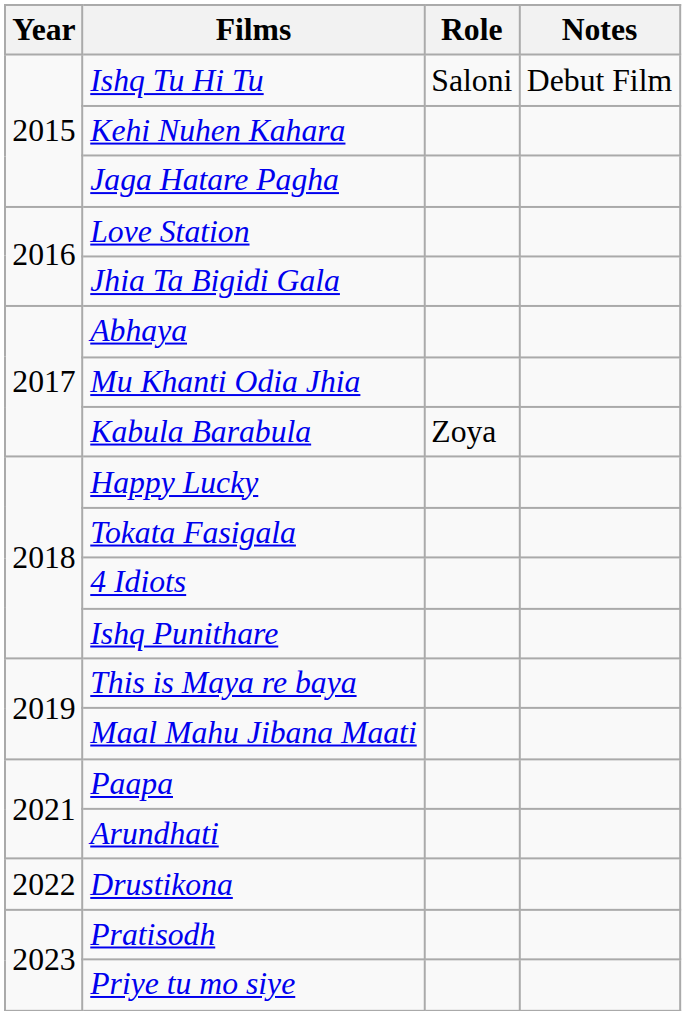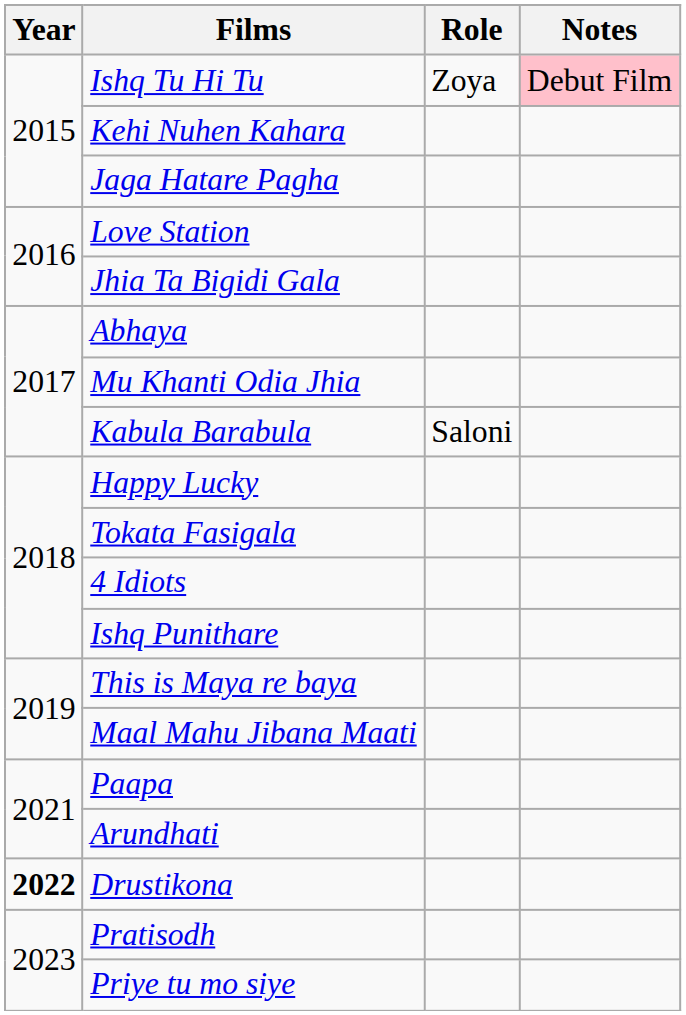Ishq Tu Hi Tu | Role: Saloni -> Zoya
Ishq Tu Hi Tu | Notes: no background -> pink background
Kabula Barabula | Role: Zoya -> Saloni
Drustikona | Year: normal -> bold
